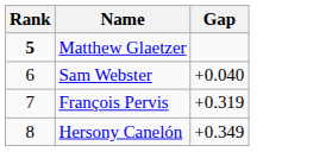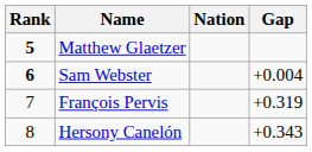+ column: Nation
Sam Webster | Rank: normal -> bold
Sam Webster | Gap: +0.040 -> +0.004
Hersony Canelón | Gap: +0.349 -> +0.343
